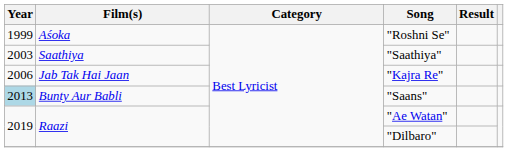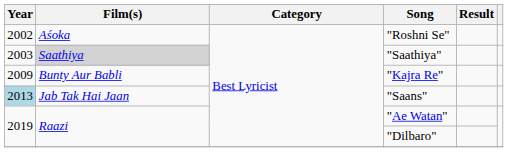"Roshni Se" | Year: 1999 -> 2002
"Saathiya" | Film(s): no background -> lightgrey background
"Kajra Re" | Year: 2006 -> 2009
"Kajra Re" | Film(s): Jab Tak Hai Jaan -> Bunty Aur Babli
"Saans" | Film(s): Bunty Aur Babli -> Jab Tak Hai Jaan
